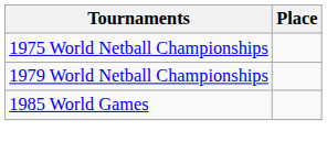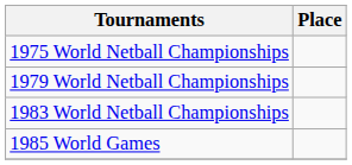+ row: 1983 World Netball Championships
